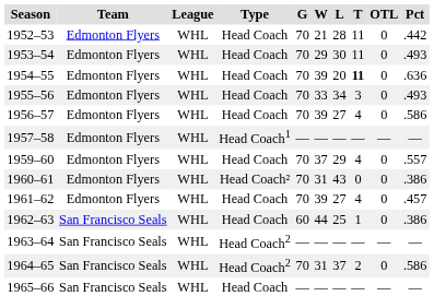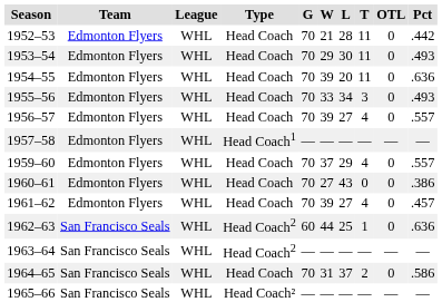1954–55 | T: bold -> normal
1956–57 | Pct: .586 -> .557
1960–61 | Type: Head Coach² -> Head Coach
1960–61 | W: 31 -> 27
1962–63 | Type: Head Coach -> Head Coach2
1962–63 | Pct: .386 -> .636
1964–65 | Type: Head Coach2 -> Head Coach
1965–66 | Type: Head Coach -> Head Coach²
